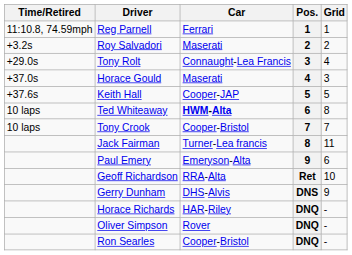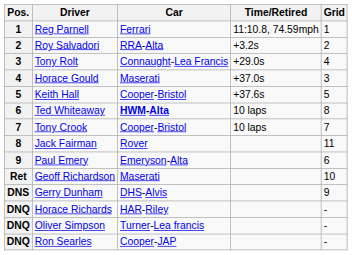columns swapped: Pos. <-> Time/Retired
Roy Salvadori | Car: Maserati -> RRA-Alta
Keith Hall | Car: Cooper-JAP -> Cooper-Bristol
Jack Fairman | Car: Turner-Lea francis -> Rover
Geoff Richardson | Car: RRA-Alta -> Maserati
Oliver Simpson | Car: Rover -> Turner-Lea francis
Ron Searles | Car: Cooper-Bristol -> Cooper-JAP
